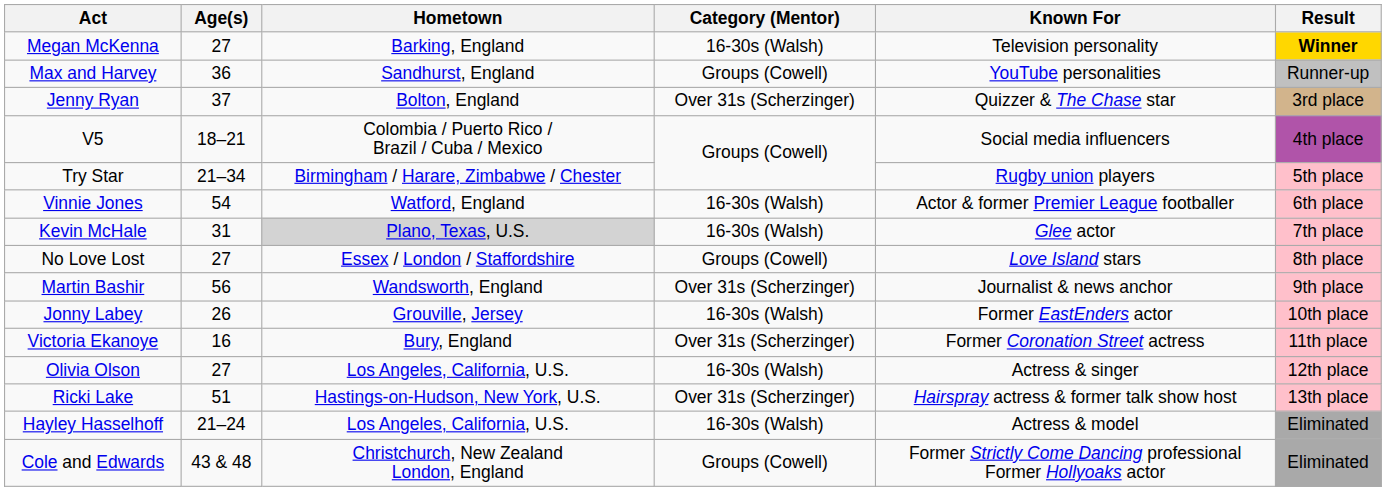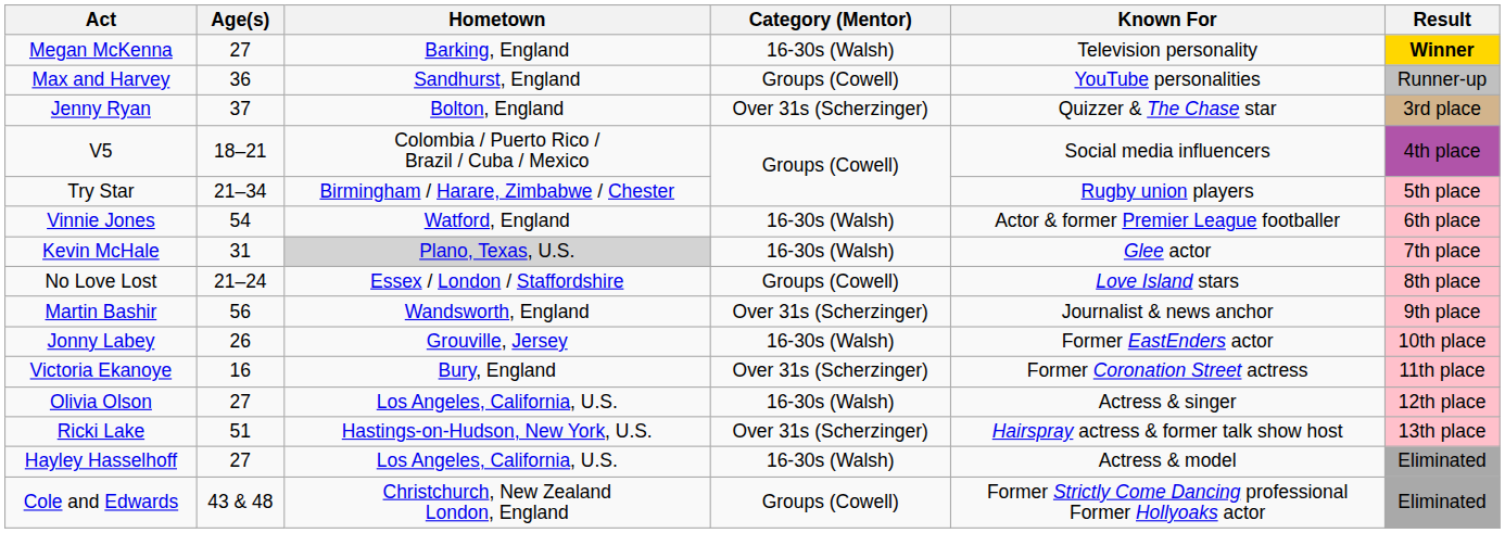No Love Lost | Age(s): 27 -> 21–24
Hayley Hasselhoff | Age(s): 21–24 -> 27
